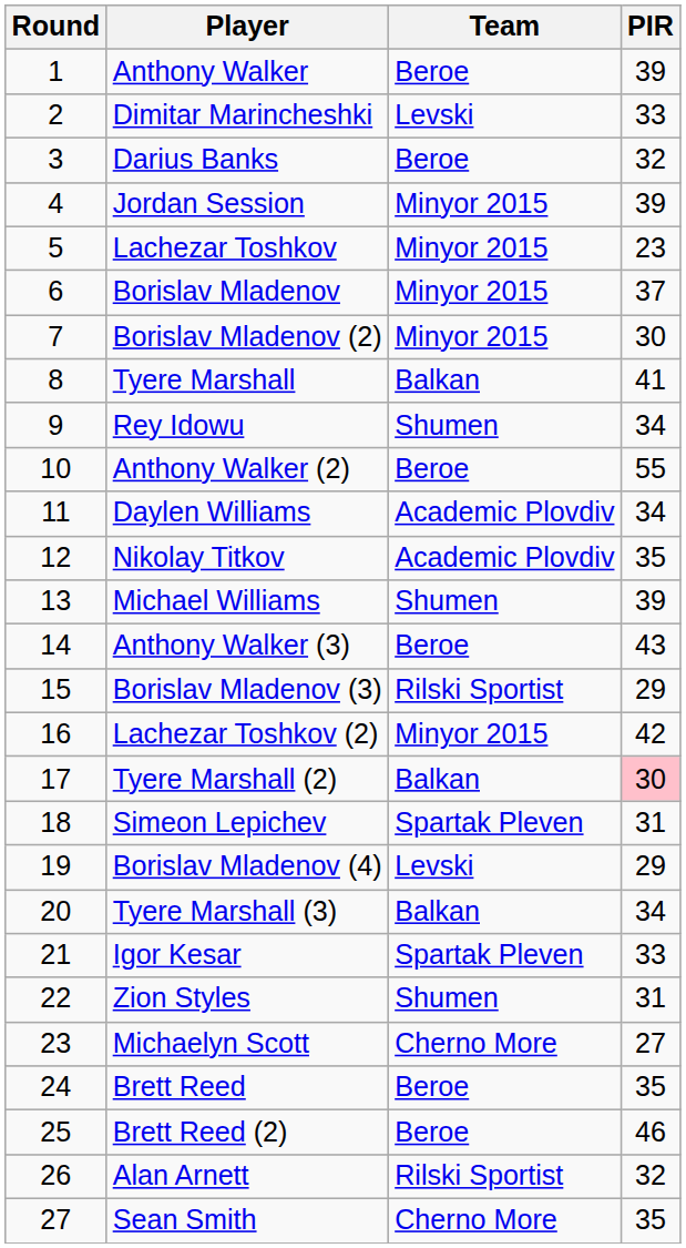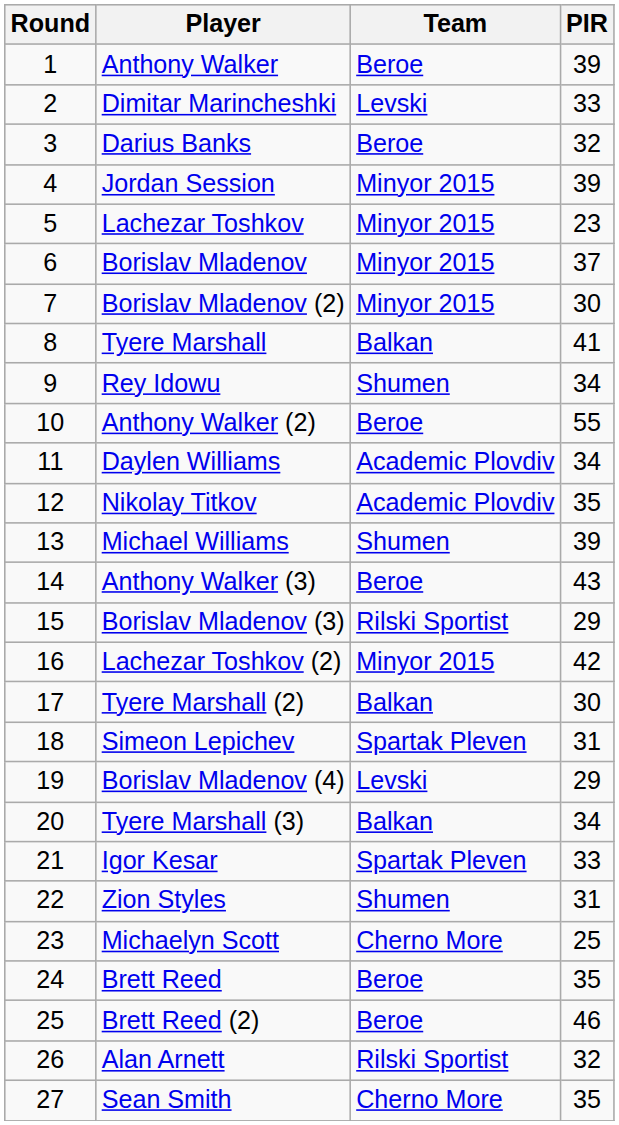Tyere Marshall (2) | PIR: pink background -> no background
Michaelyn Scott | PIR: 27 -> 25
